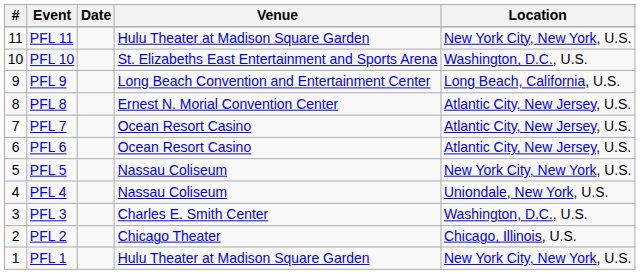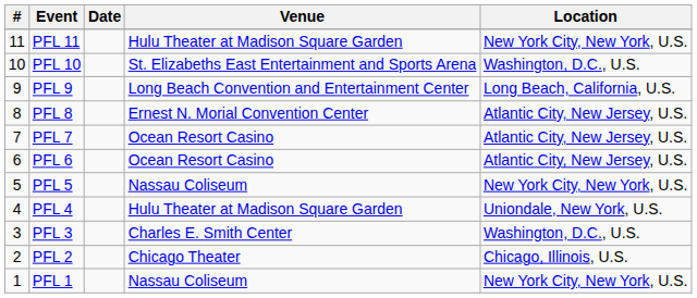PFL 4 | Venue: Nassau Coliseum -> Hulu Theater at Madison Square Garden
PFL 1 | Venue: Hulu Theater at Madison Square Garden -> Nassau Coliseum
